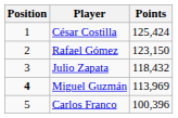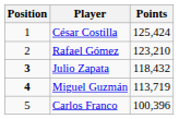Rafael Gómez | Points: 123,150 -> 123,210
Julio Zapata | Position: normal -> bold
Miguel Guzmán | Points: 113,969 -> 113,719
